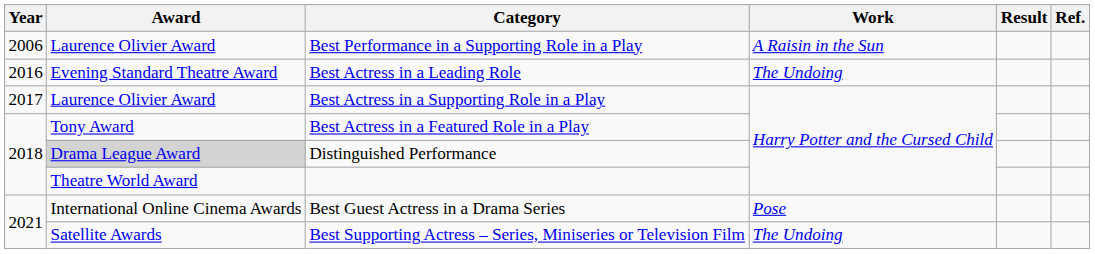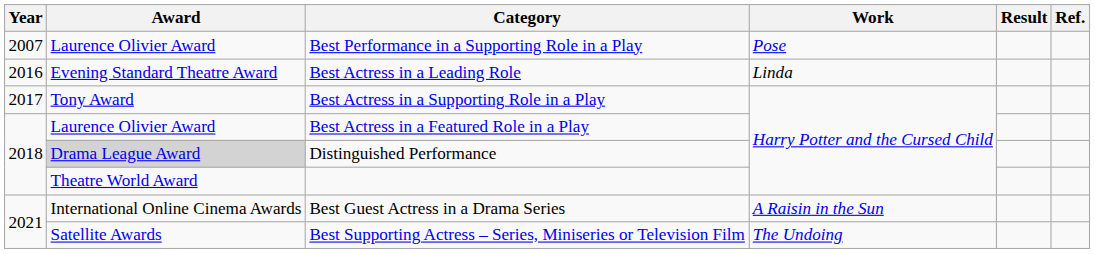Best Performance in a Supporting Role in a Play | Year: 2006 -> 2007
Best Performance in a Supporting Role in a Play | Work: A Raisin in the Sun -> Pose
Best Actress in a Leading Role | Work: The Undoing -> Linda
Best Actress in a Supporting Role in a Play | Award: Laurence Olivier Award -> Tony Award
Best Actress in a Featured Role in a Play | Award: Tony Award -> Laurence Olivier Award
Best Guest Actress in a Drama Series | Work: Pose -> A Raisin in the Sun
